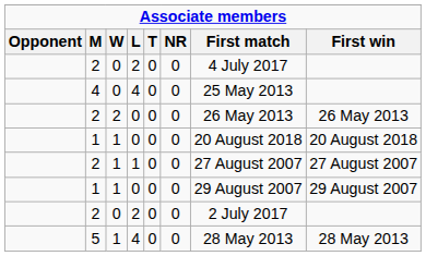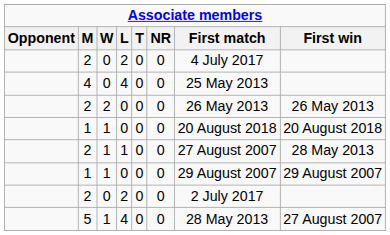2 / 1 | First win: 27 August 2007 -> 28 May 2013
5 | First win: 28 May 2013 -> 27 August 2007
